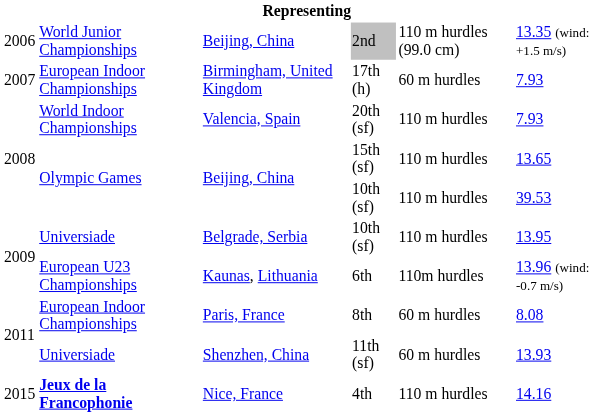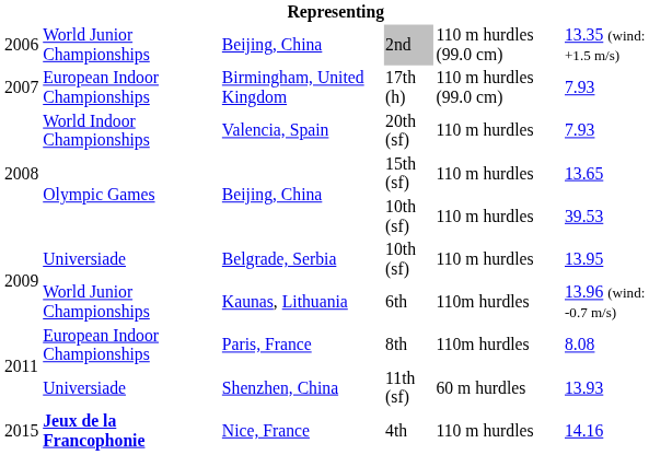17th (h) | column 5: 60 m hurdles -> 110 m hurdles (99.0 cm)
6th | column 2: European U23 Championships -> World Junior Championships
8th | column 5: 60 m hurdles -> 110m hurdles
